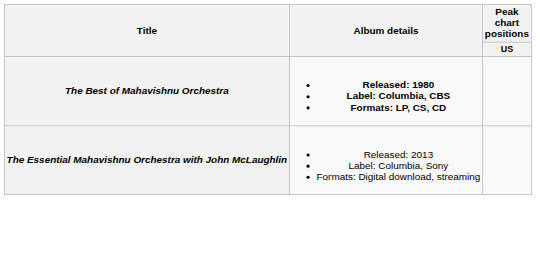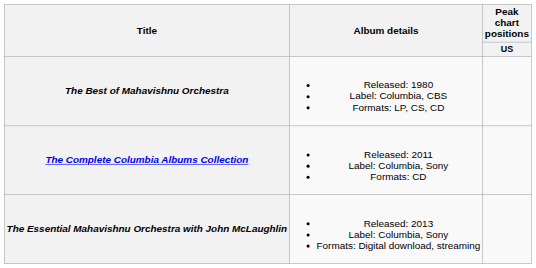The Best of Mahavishnu Orchestra | Album details: bold -> normal
+ row: The Complete Columbia Albums Collection | Released: 2011 Label: Columbia, Sony Formats: CD
